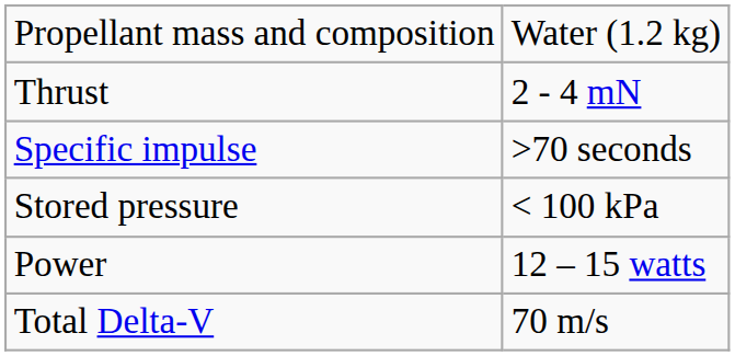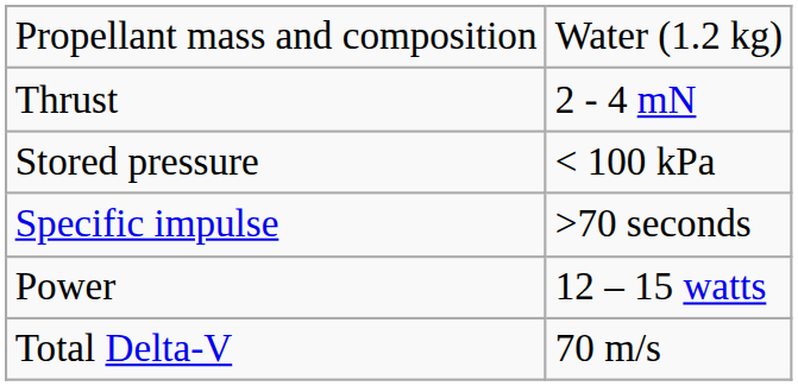rows swapped: Specific impulse <-> Stored pressure
